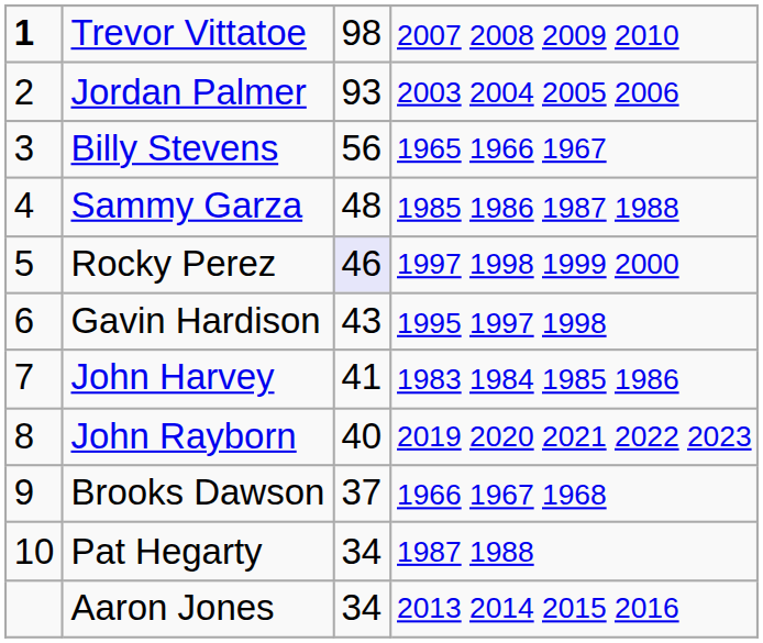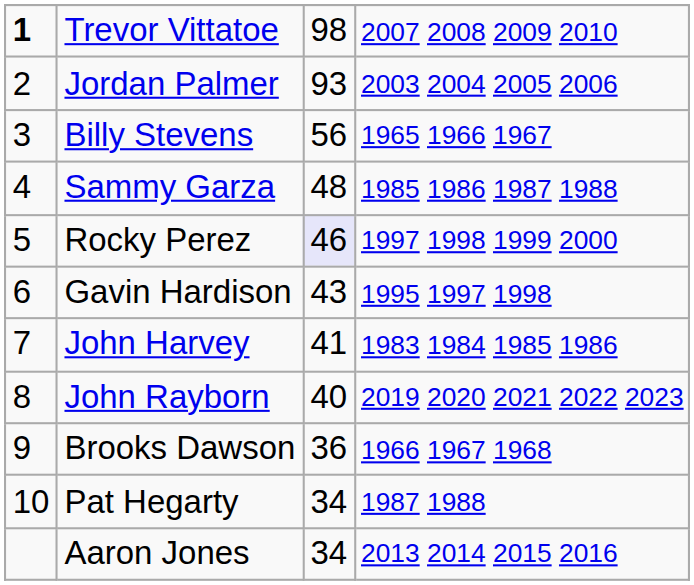Brooks Dawson | column 3: 37 -> 36
